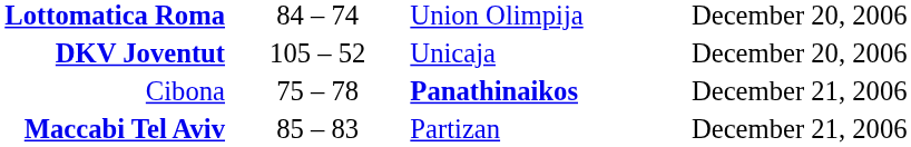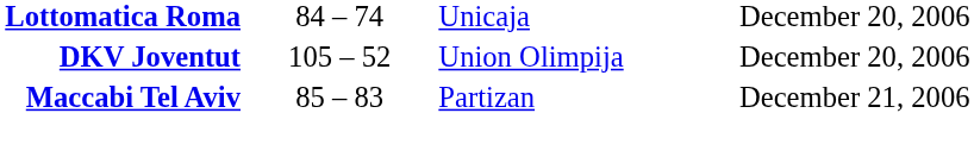Lottomatica Roma | column 3: Union Olimpija -> Unicaja
DKV Joventut | column 3: Unicaja -> Union Olimpija
- row: Cibona | 75 – 78 | Panathinaikos | December 21, 2006
